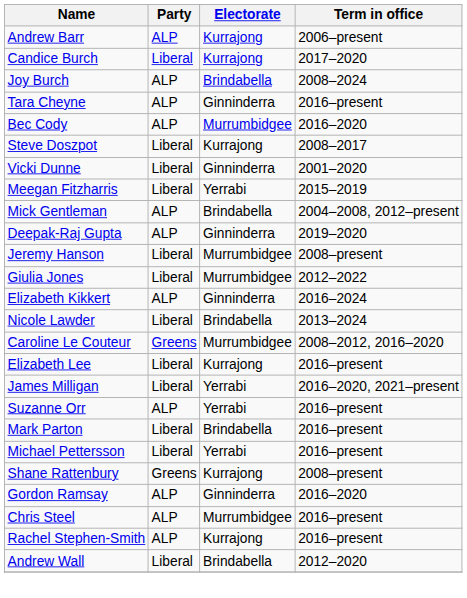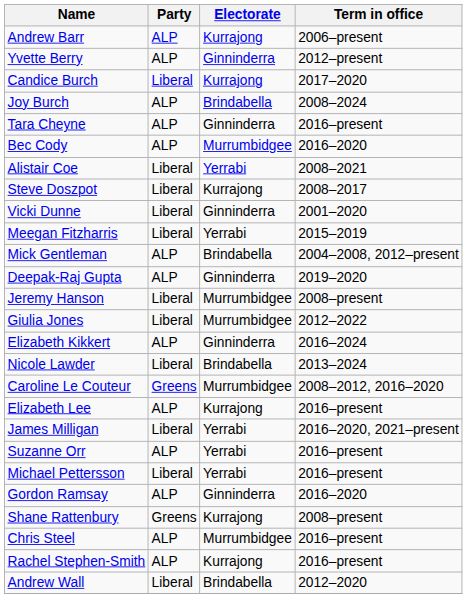+ row: Yvette Berry | ALP | Ginninderra | 2012–present
+ row: Alistair Coe | Liberal | Yerrabi | 2008–2021
Elizabeth Lee | Party: Liberal -> ALP
- row: Mark Parton | Liberal | Brindabella | 2016–present
rows swapped: Gordon Ramsay <-> Shane Rattenbury
